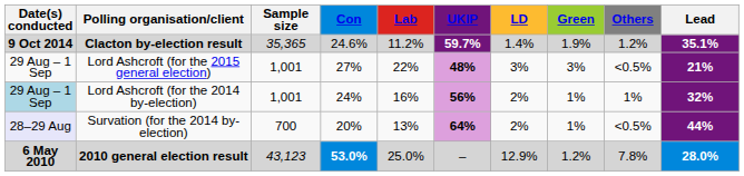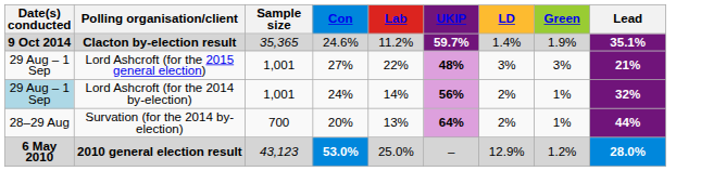- column: Others | 1.2% | <0.5% | 1% | <0.5% | 7.8%
Lord Ashcroft (for the 2014 by-election) | Lab: 16% -> 14%
Survation (for the 2014 by-election) | Date(s) conducted: lavender background -> no background
